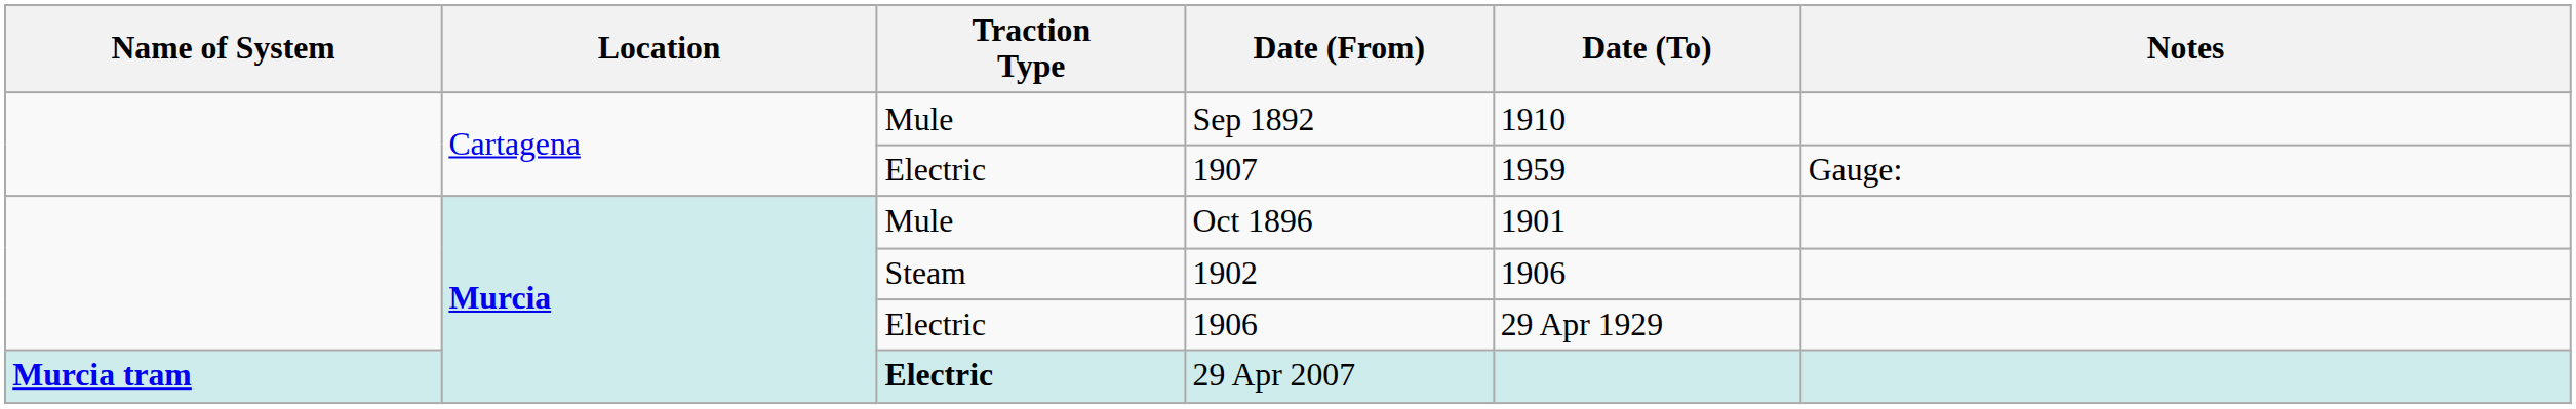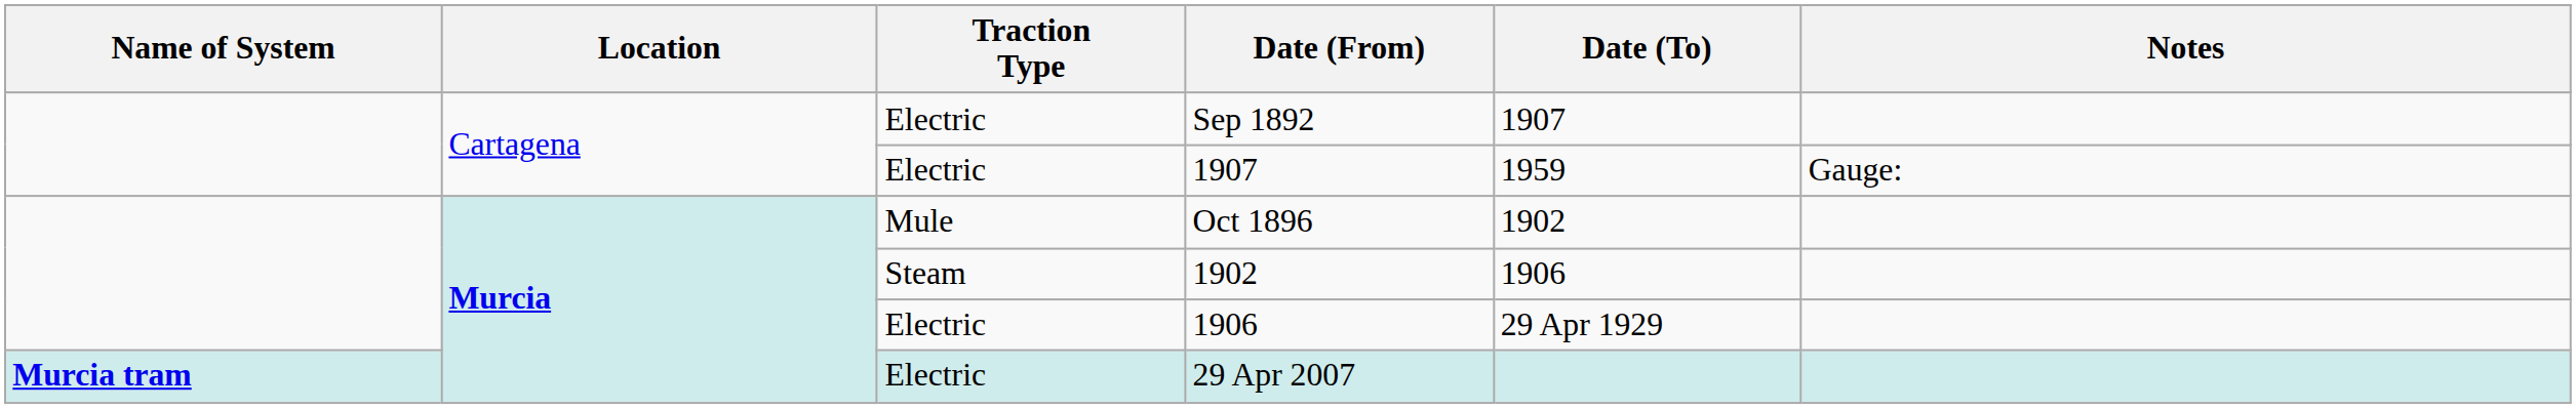Sep 1892 | Traction Type: Mule -> Electric
Sep 1892 | Date (To): 1910 -> 1907
Oct 1896 | Date (To): 1901 -> 1902
29 Apr 2007 | Traction Type: bold -> normal
